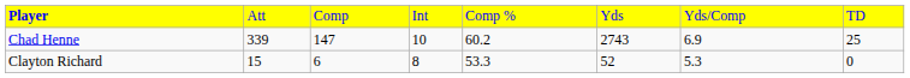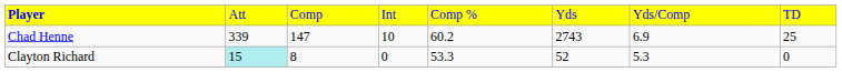Clayton Richard | column 2: no background -> paleturquoise background
Clayton Richard | column 3: 6 -> 8
Clayton Richard | column 4: 8 -> 0
